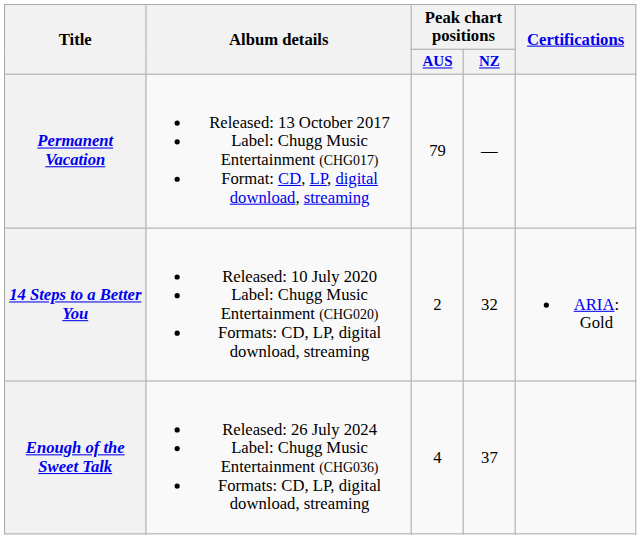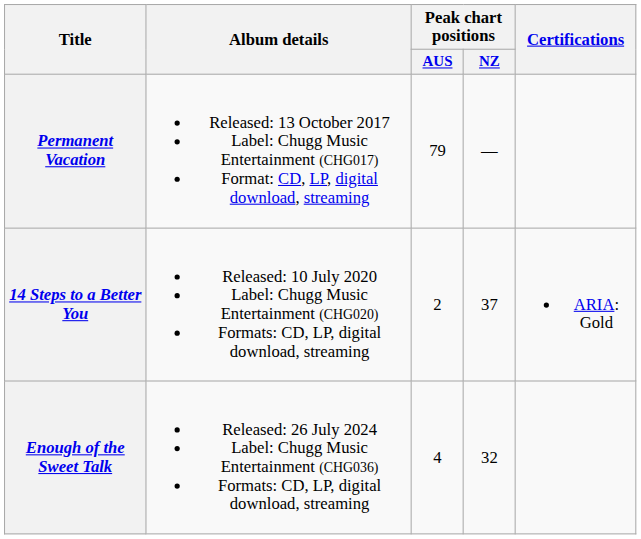14 Steps to a Better You | Peak chart positions / NZ: 32 -> 37
Enough of the Sweet Talk | Peak chart positions / NZ: 37 -> 32
